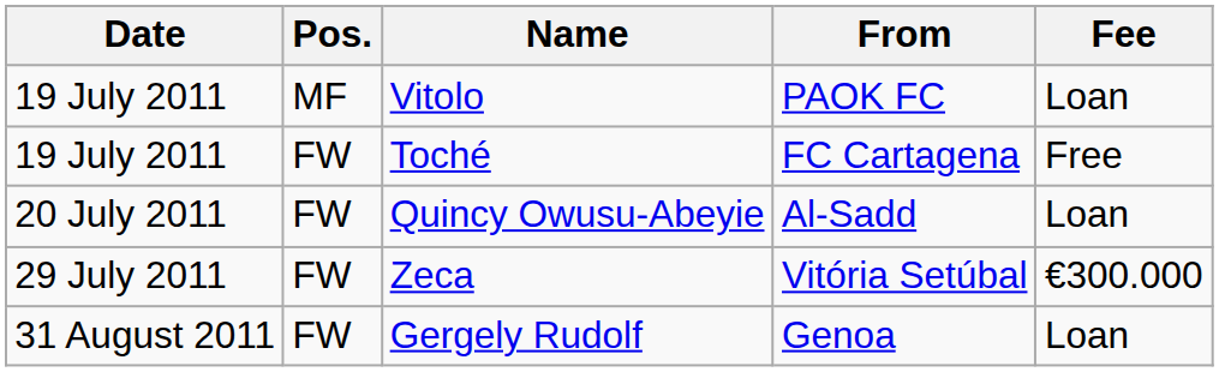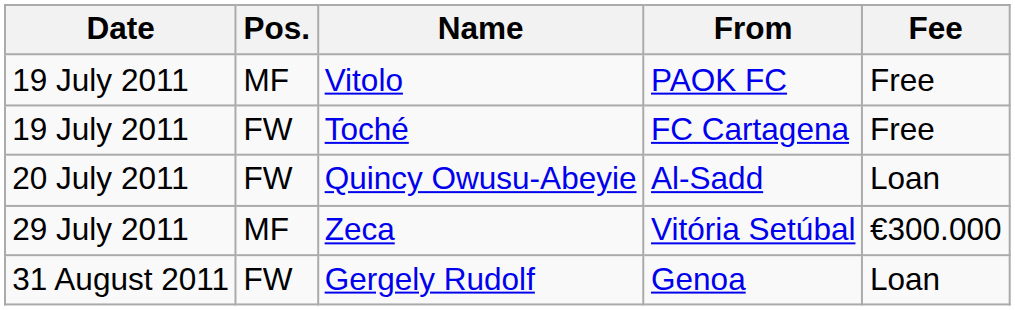Vitolo | Fee: Loan -> Free
Zeca | Pos.: FW -> MF
